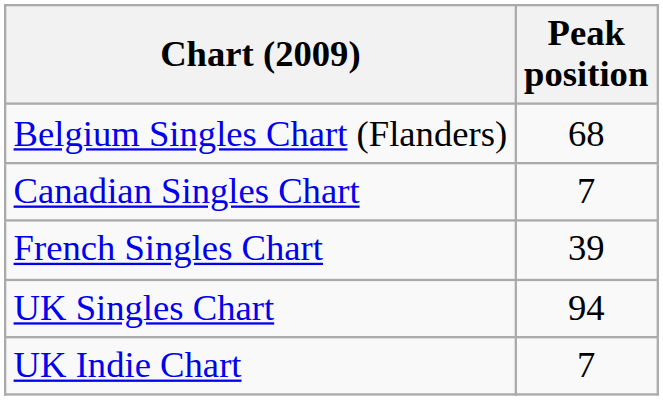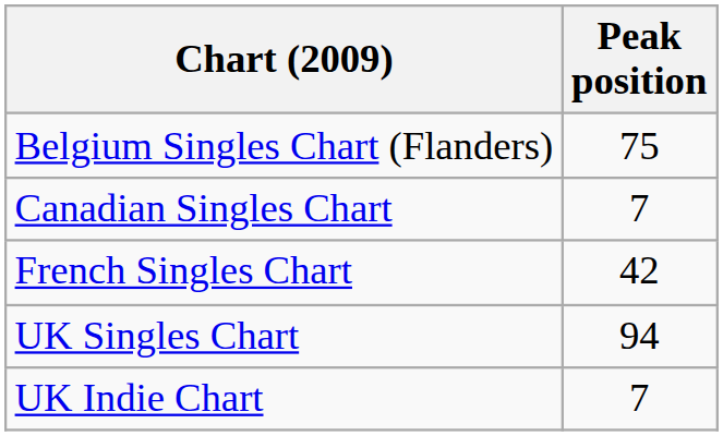Belgium Singles Chart (Flanders) | Peak position: 68 -> 75
French Singles Chart | Peak position: 39 -> 42
